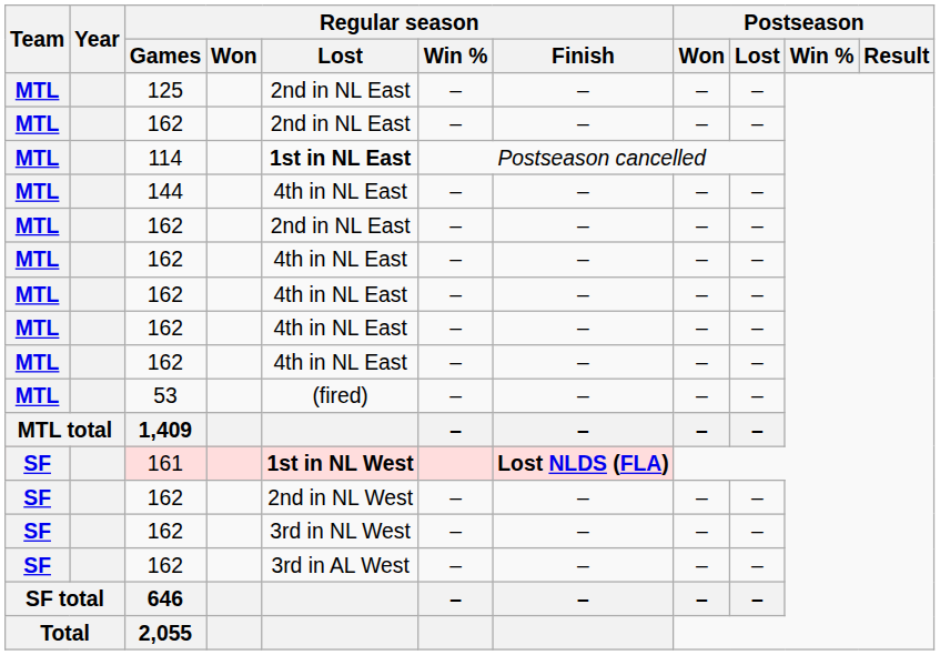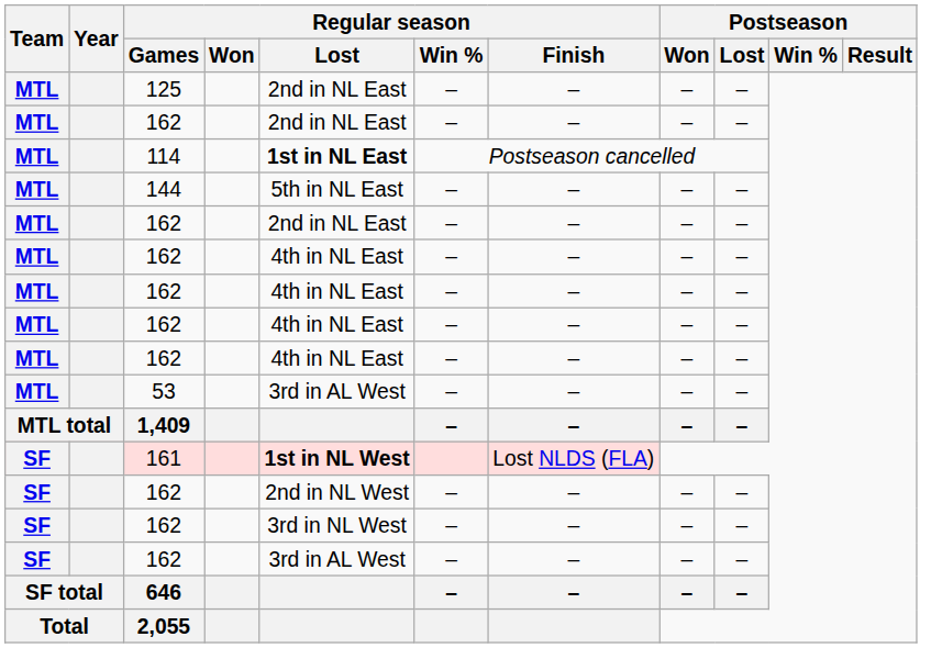144 | Regular season / Lost: 4th in NL East -> 5th in NL East
53 | Regular season / Lost: (fired) -> 3rd in AL West
161 | Regular season / Finish: bold -> normal
